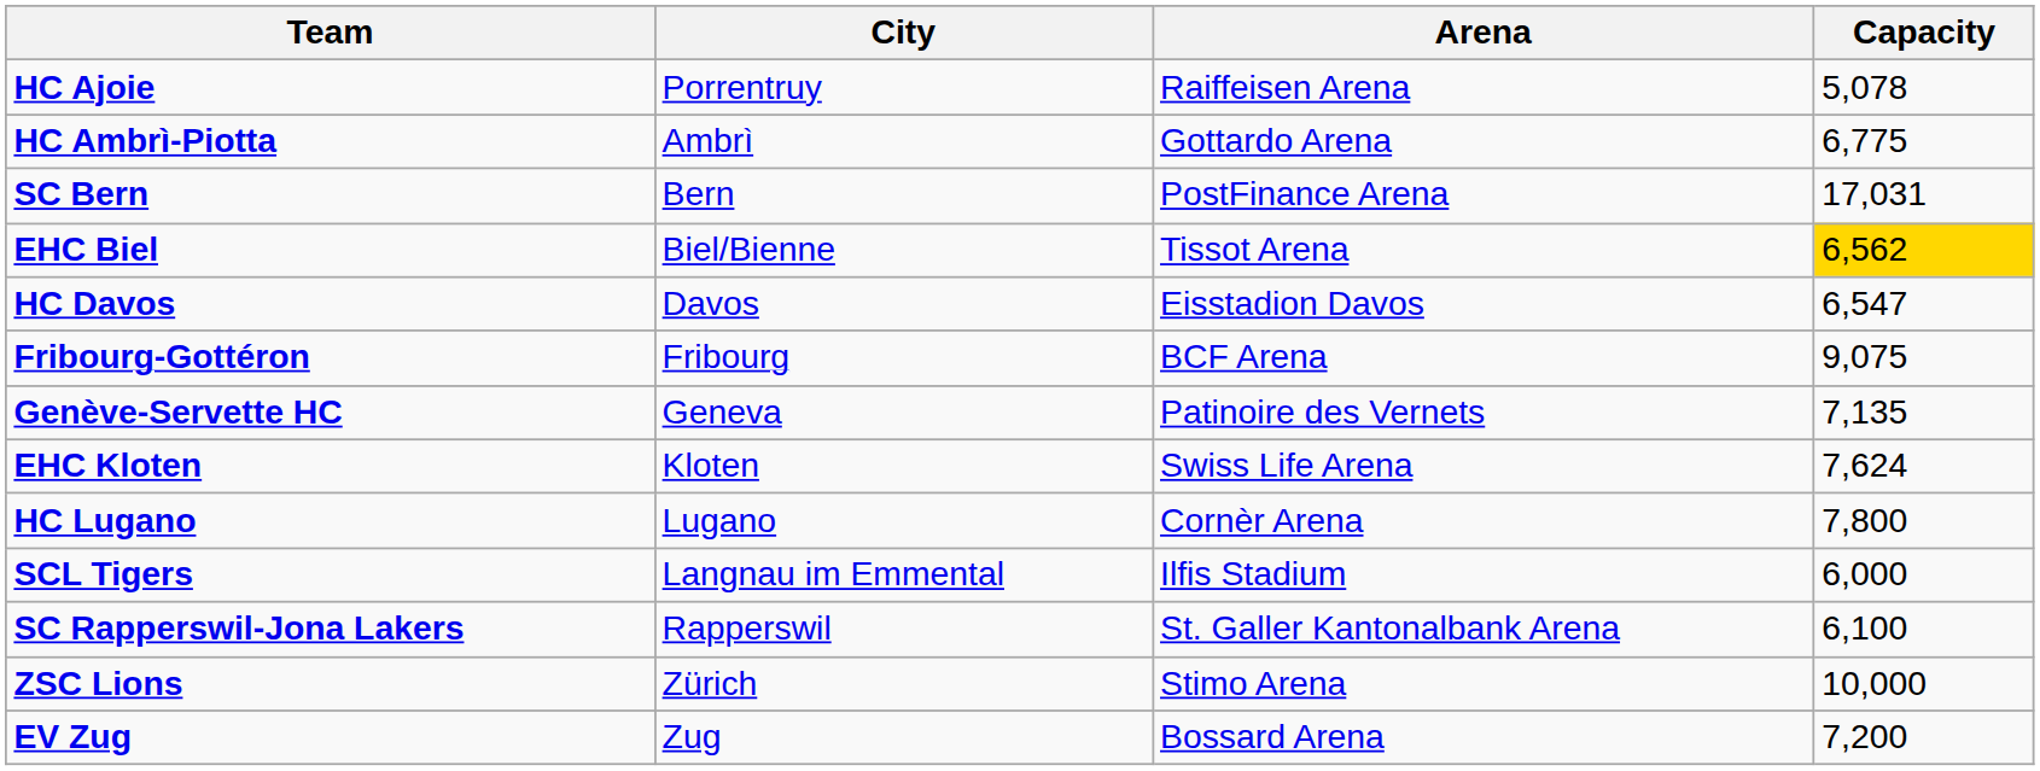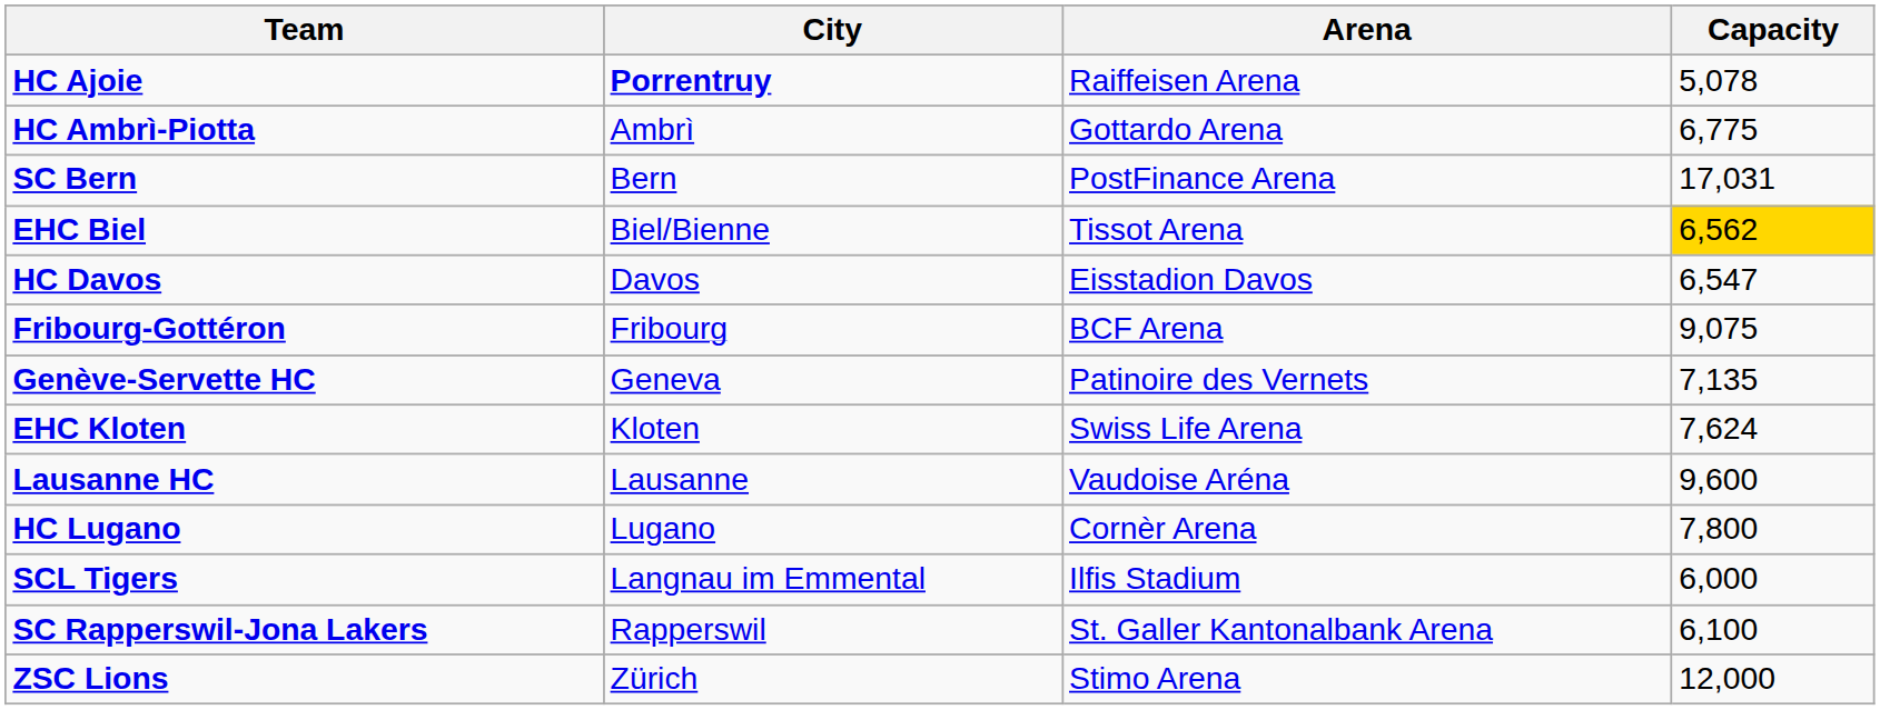HC Ajoie | City: normal -> bold
+ row: Lausanne HC | Lausanne | Vaudoise Aréna | 9,600
ZSC Lions | Capacity: 10,000 -> 12,000
- row: EV Zug | Zug | Bossard Arena | 7,200
